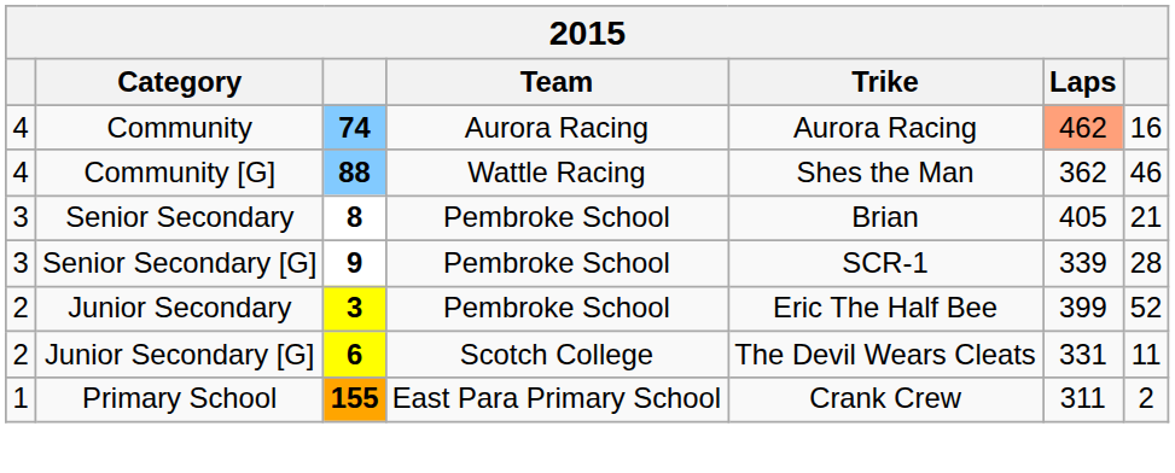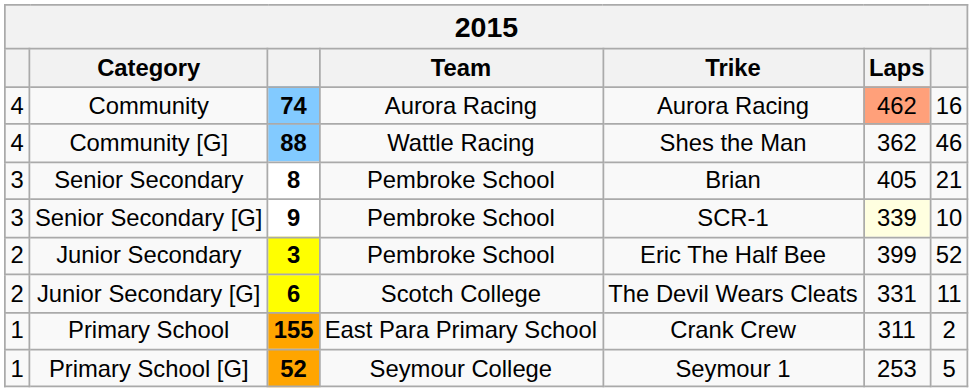Senior Secondary [G] | Laps: no background -> lightyellow background
Senior Secondary [G] | column 7: 28 -> 10
+ row: 1 | Primary School [G] | 52 | Seymour College | Seymour 1 | 253 | 5
